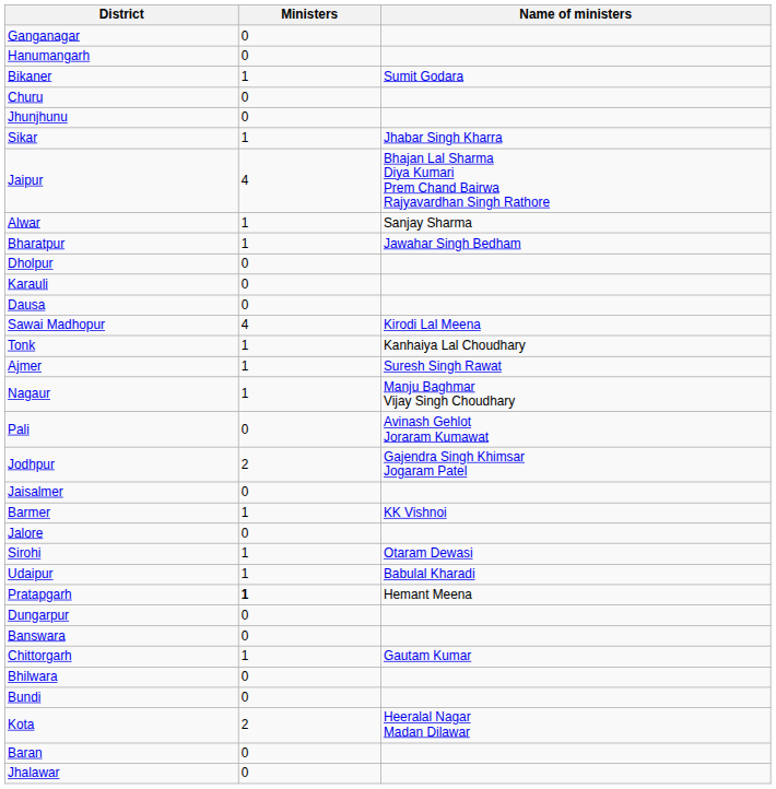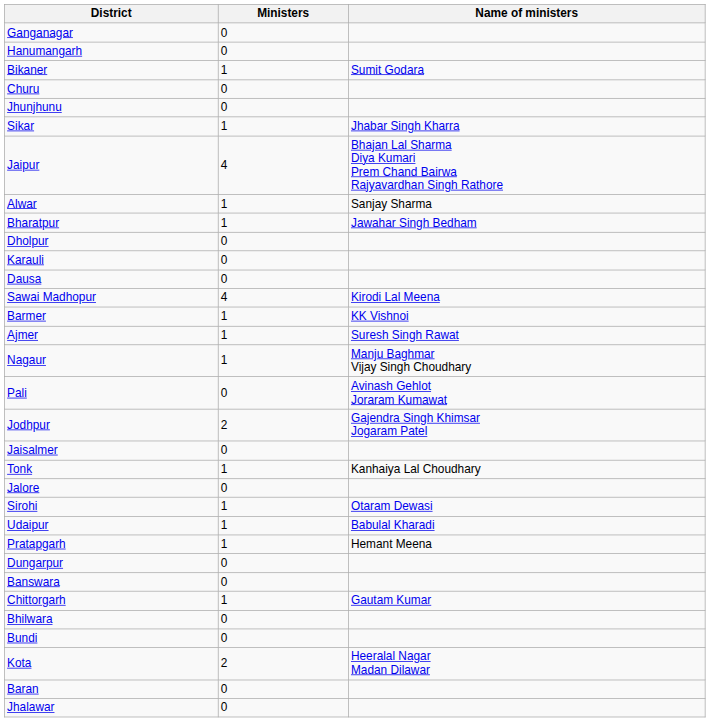rows swapped: Tonk <-> Barmer
Pratapgarh | Ministers: bold -> normal
